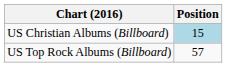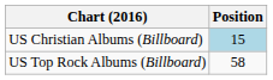US Top Rock Albums (Billboard) | Position: 57 -> 58
